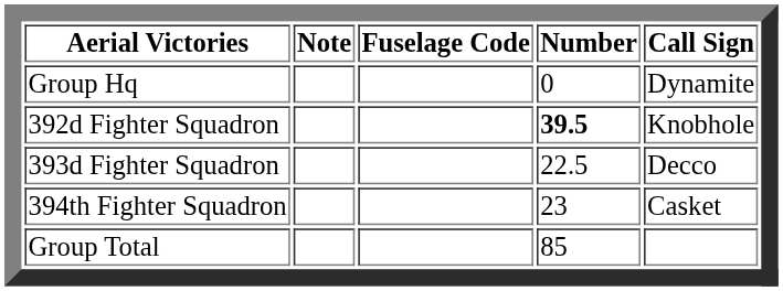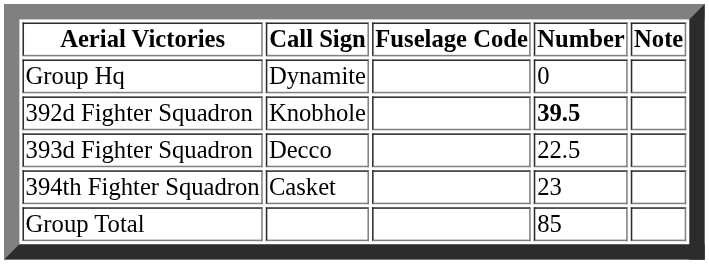columns swapped: Call Sign <-> Note
